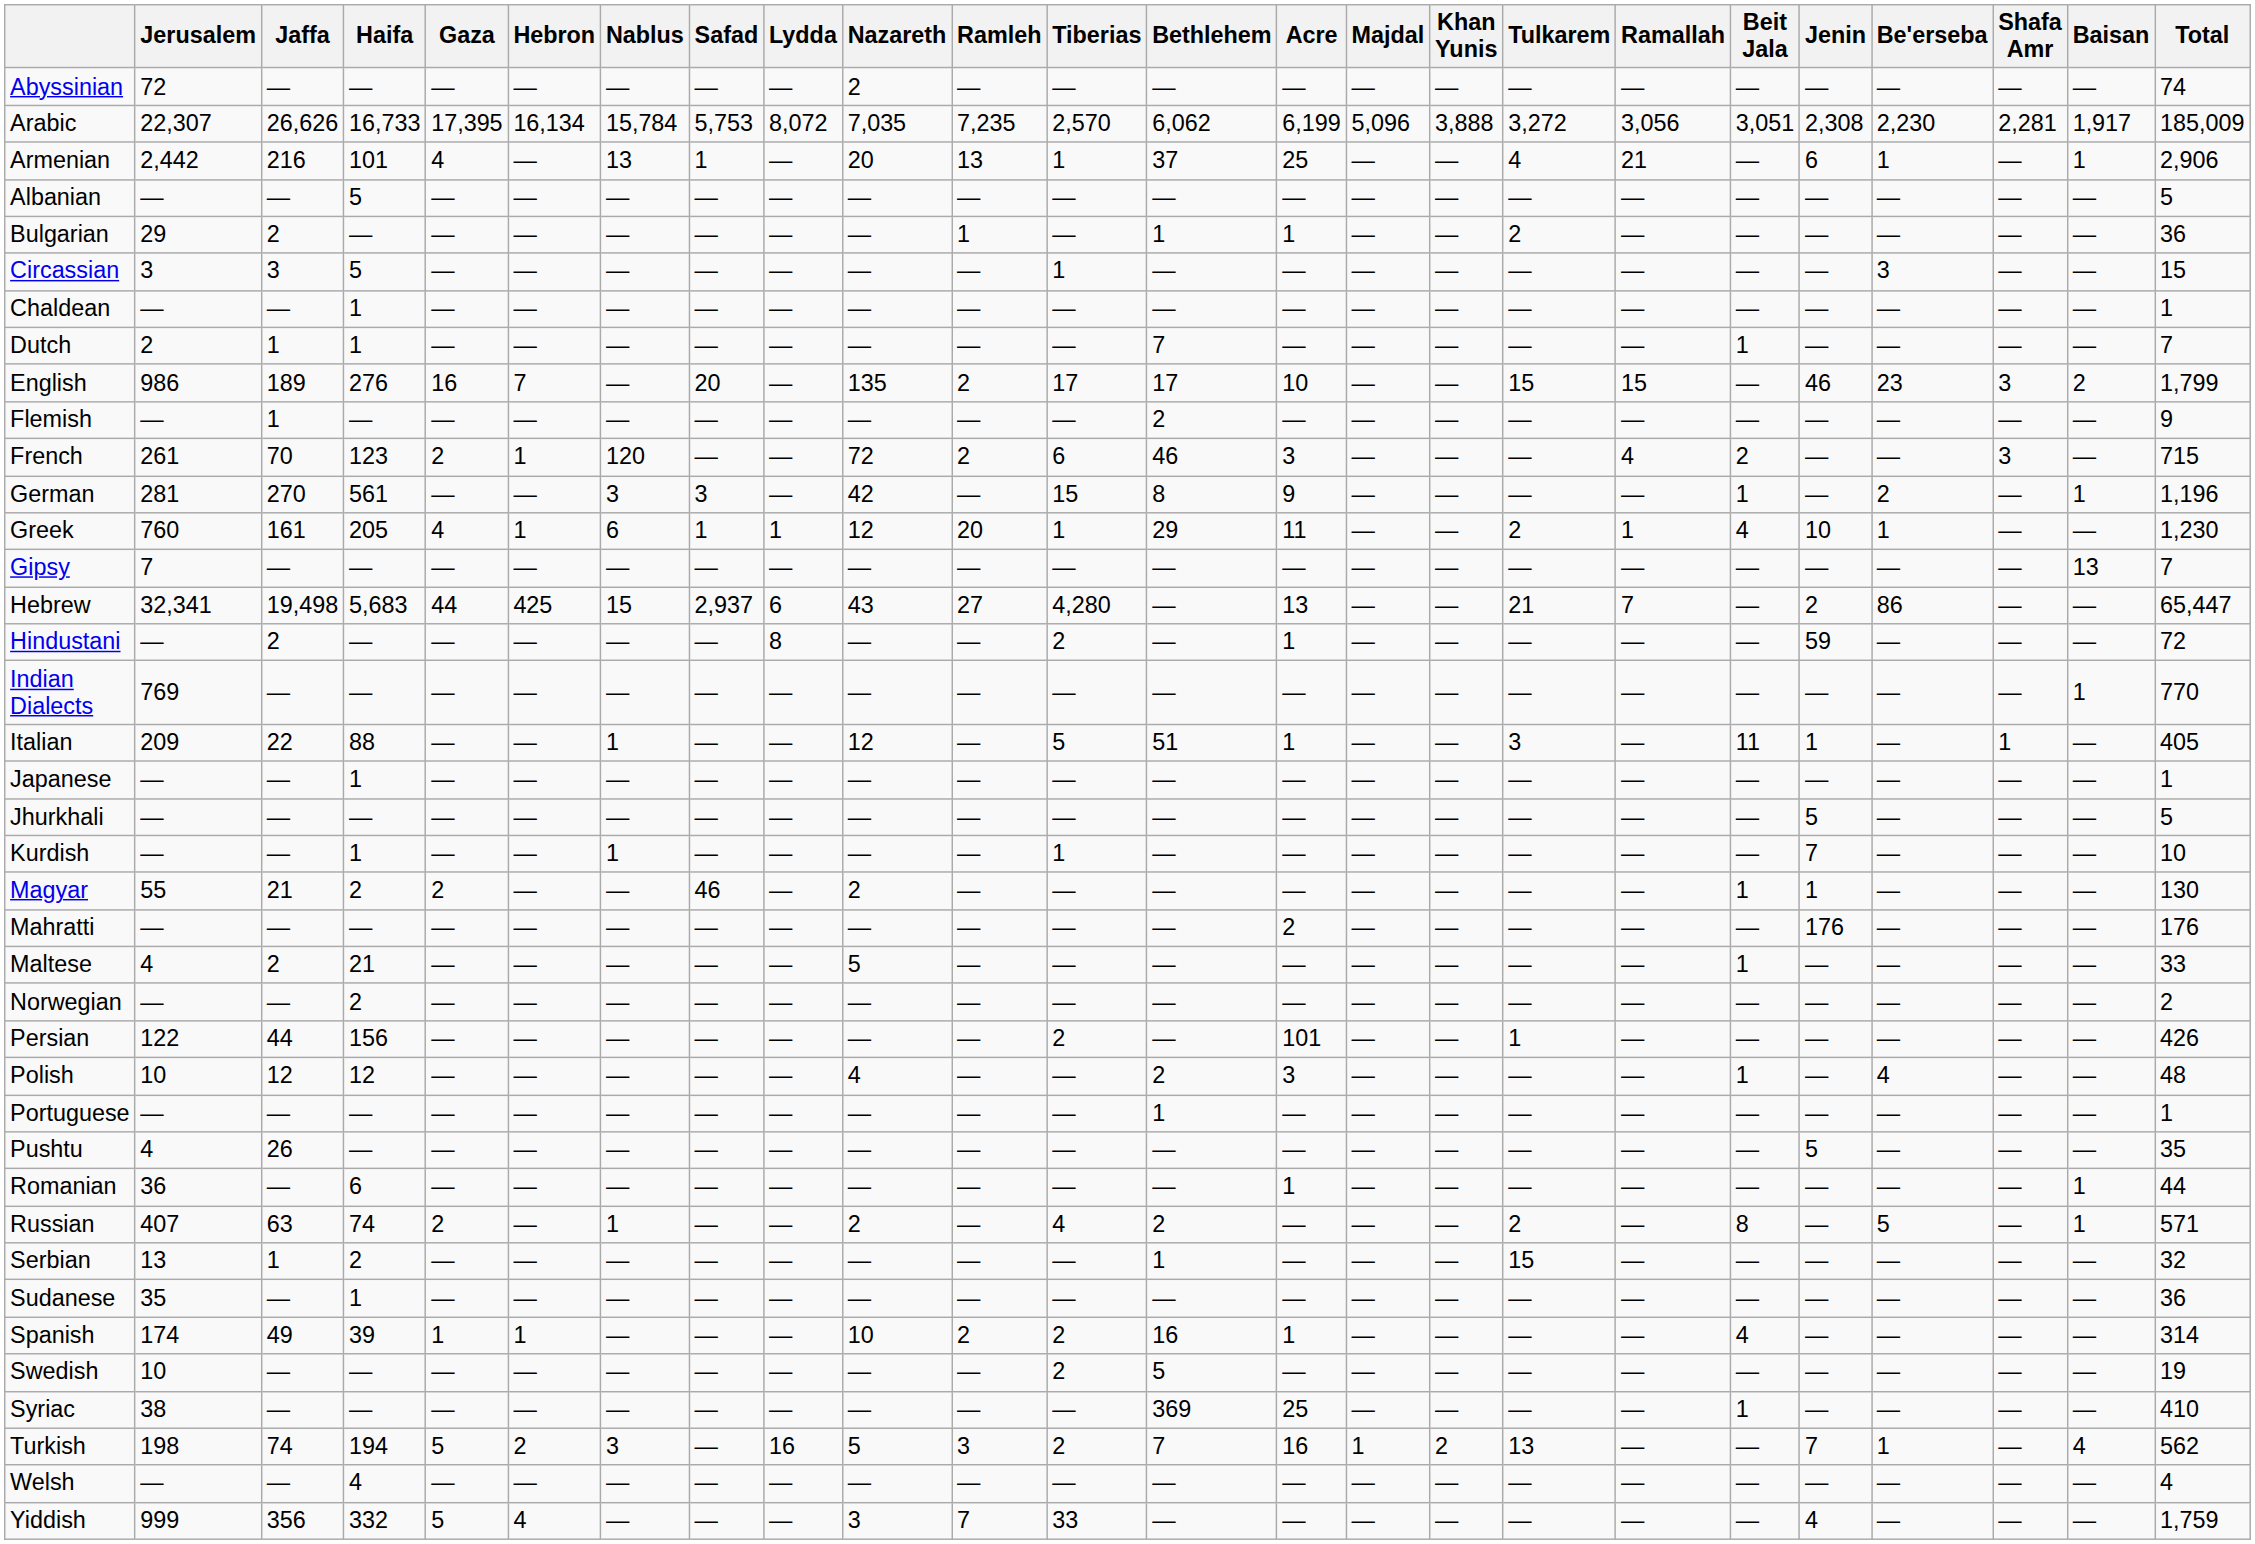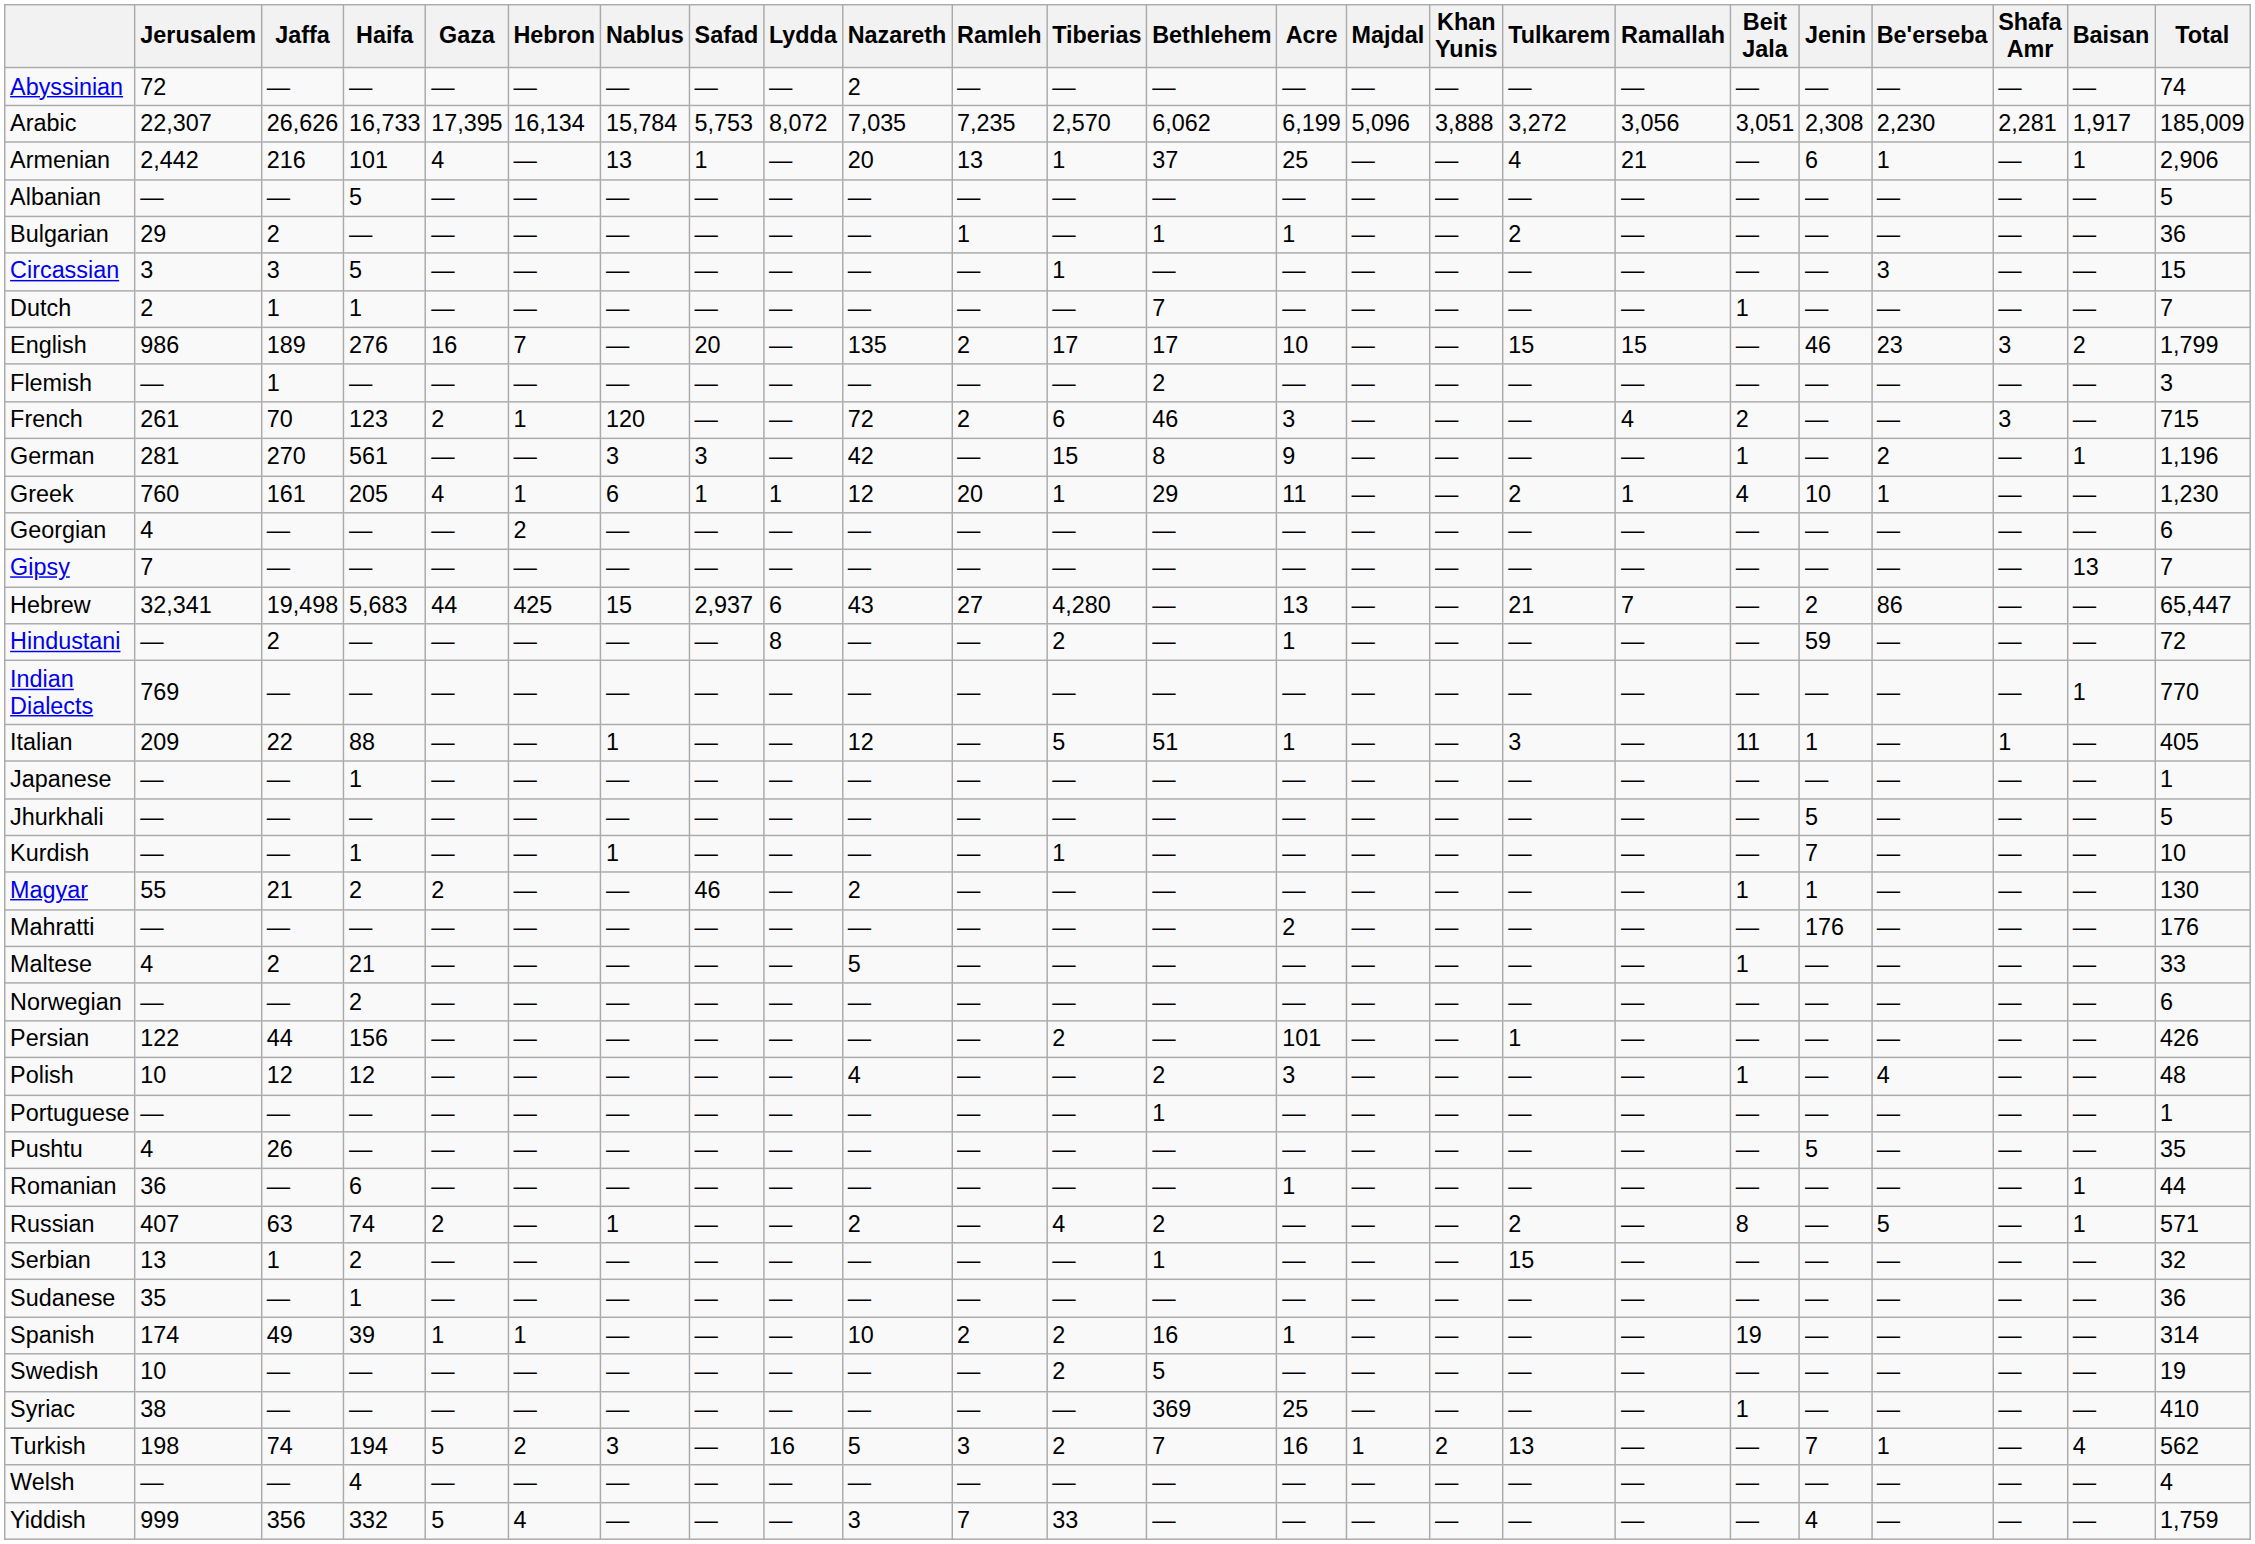- row: Chaldean | — | — | 1 | — | — | — | — | — | — | — | — | — | — | — | — | — | — | — | — | — | — | — | 1
Flemish | Total: 9 -> 3
+ row: Georgian | 4 | — | — | — | 2 | — | — | — | — | — | — | — | — | — | — | — | — | — | — | — | — | — | 6
Norwegian | Total: 2 -> 6
Spanish | Beit Jala: 4 -> 19
